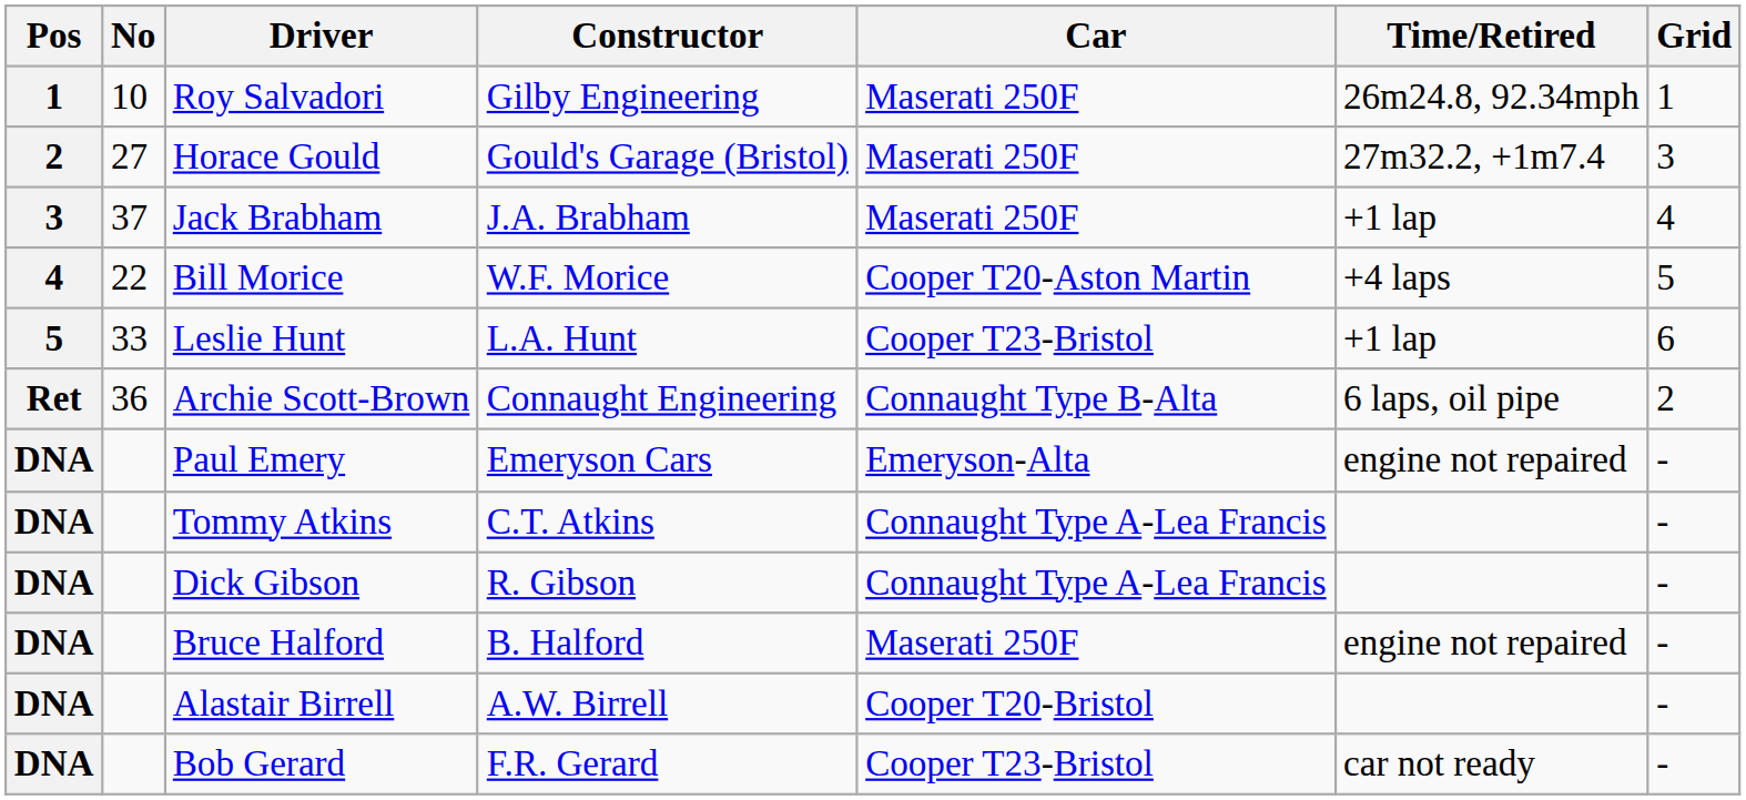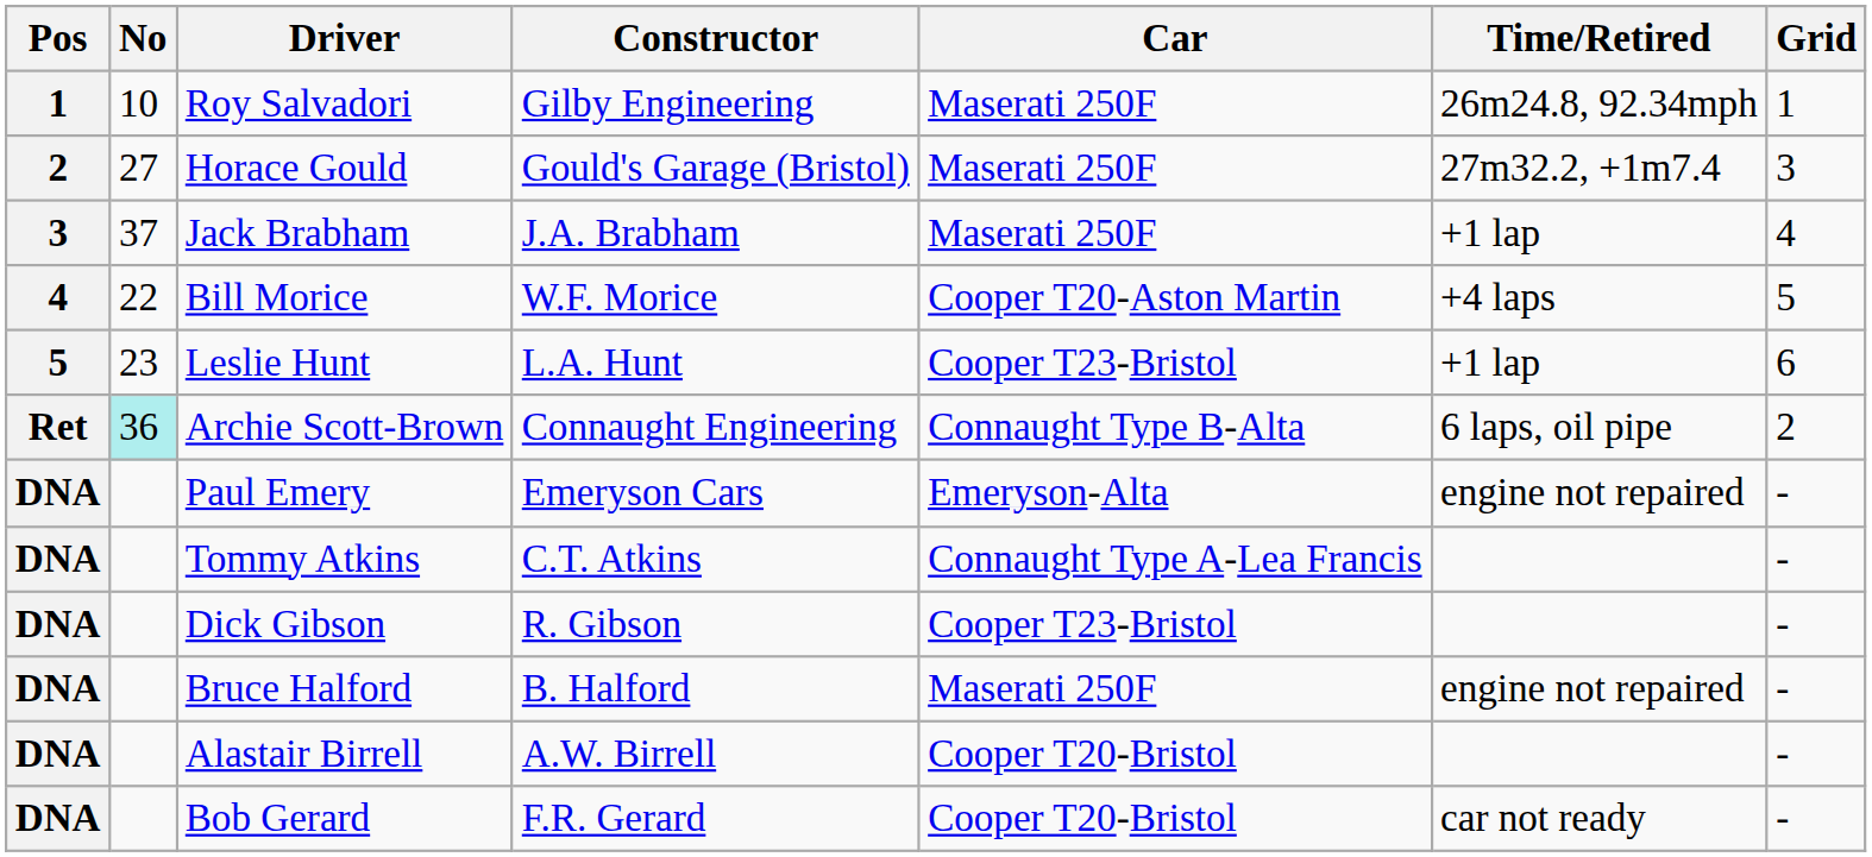Leslie Hunt | No: 33 -> 23
Archie Scott-Brown | No: no background -> paleturquoise background
Dick Gibson | Car: Connaught Type A-Lea Francis -> Cooper T23-Bristol
Bob Gerard | Car: Cooper T23-Bristol -> Cooper T20-Bristol
